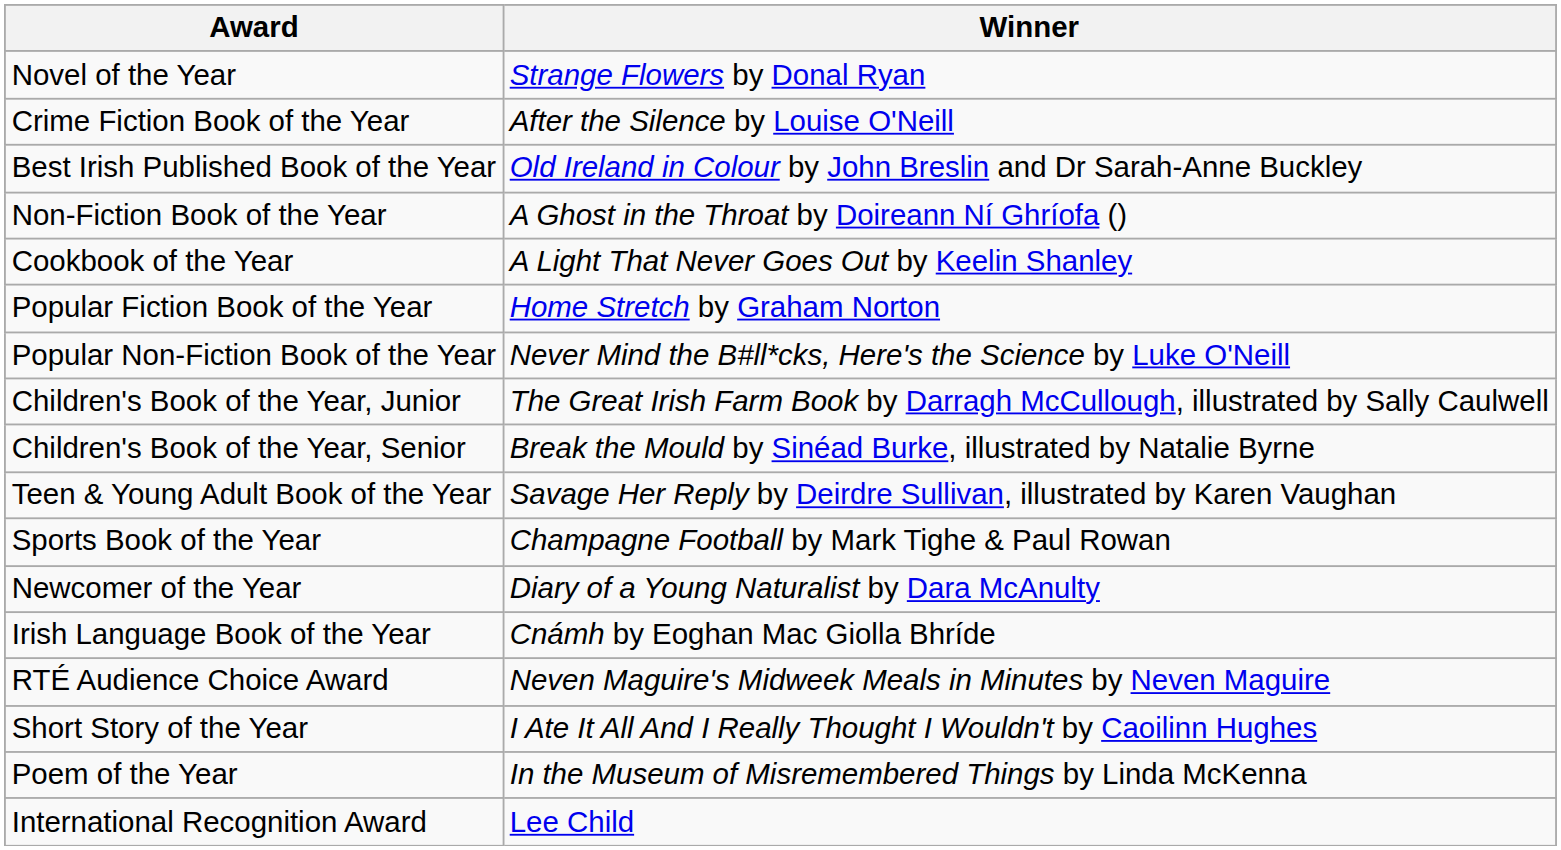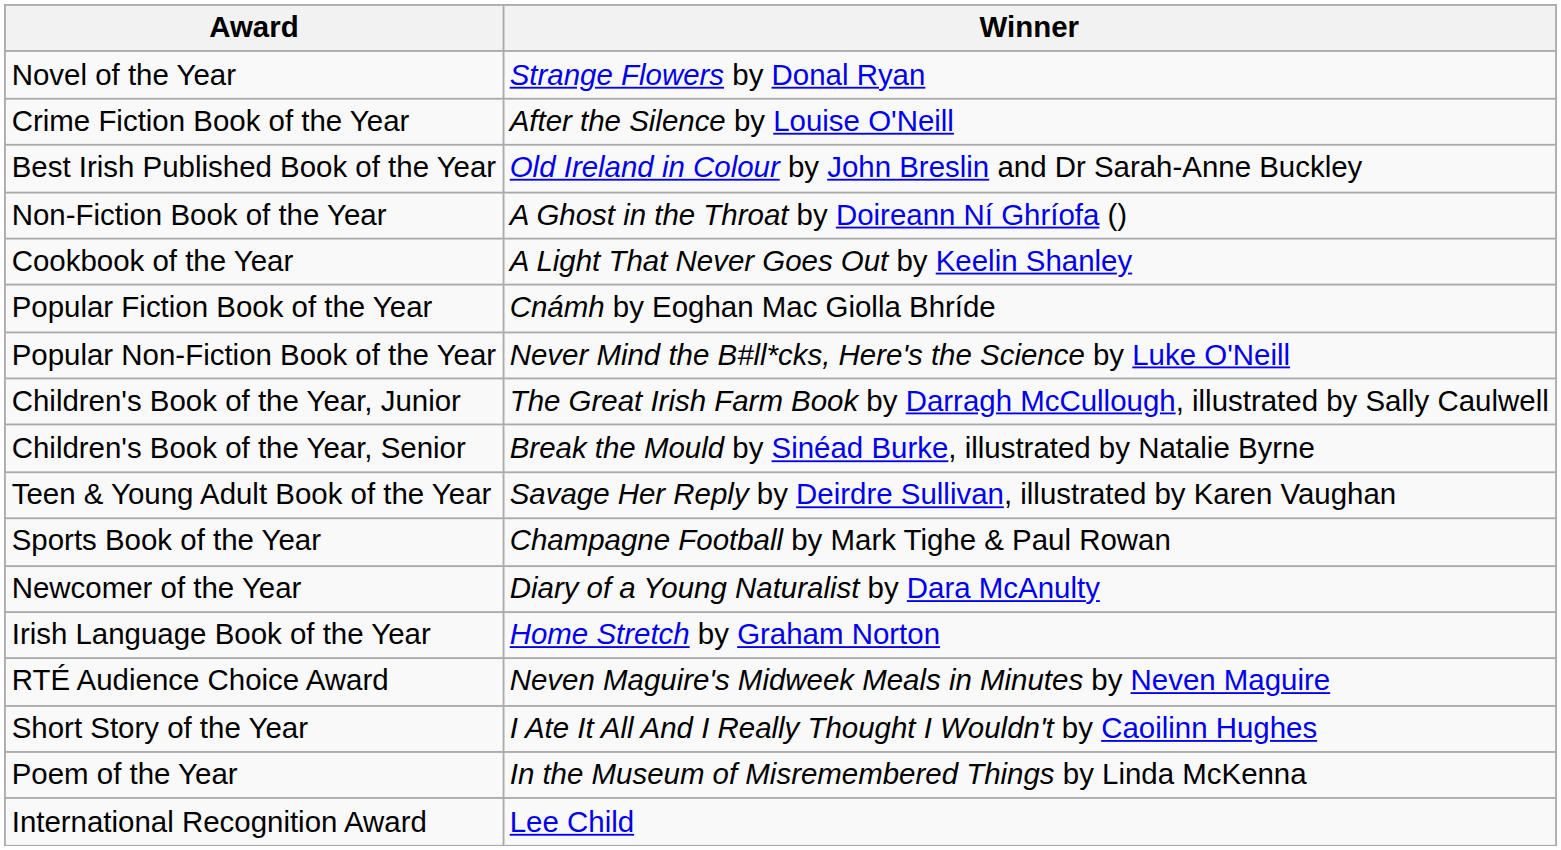Popular Fiction Book of the Year | Winner: Home Stretch by Graham Norton -> Cnámh by Eoghan Mac Giolla Bhríde
Irish Language Book of the Year | Winner: Cnámh by Eoghan Mac Giolla Bhríde -> Home Stretch by Graham Norton
